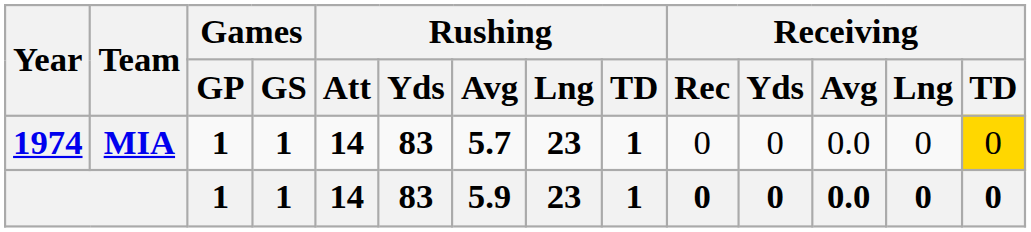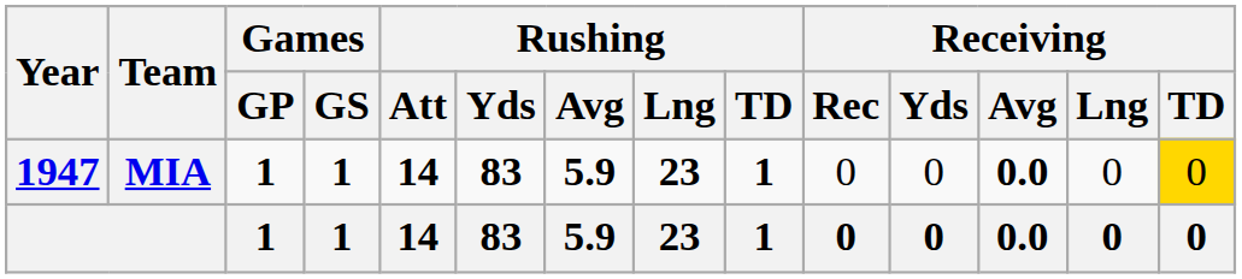MIA | Year: 1974 -> 1947
MIA | Rushing / Avg: 5.7 -> 5.9
MIA | Receiving / Avg: normal -> bold
